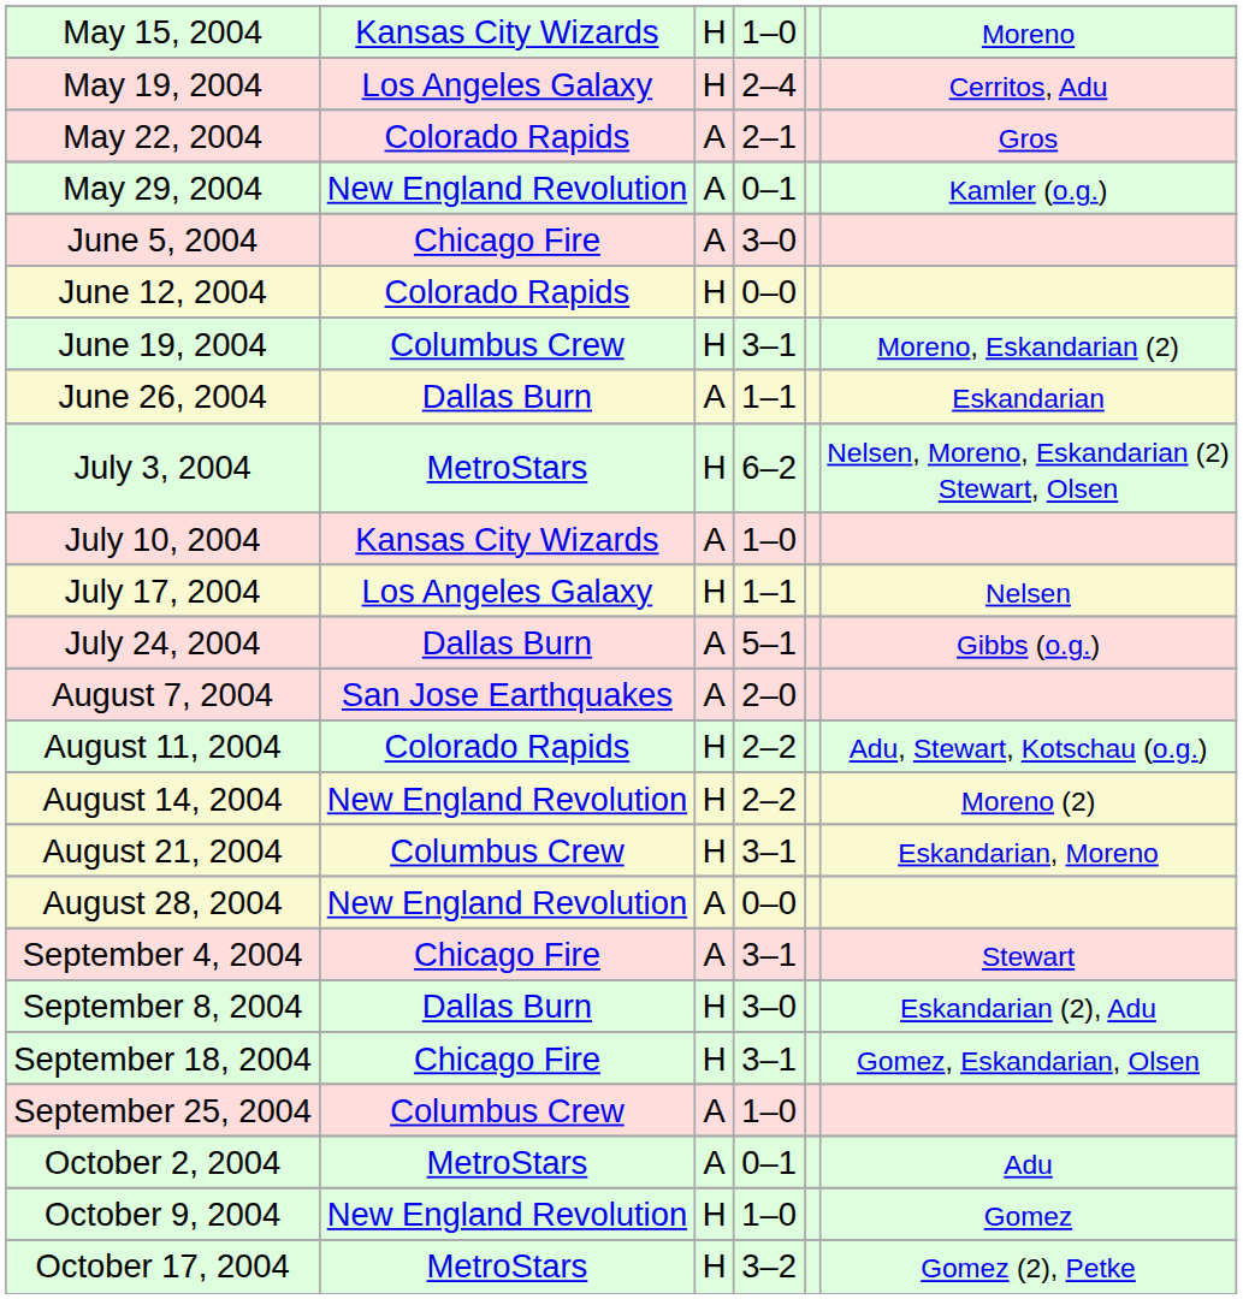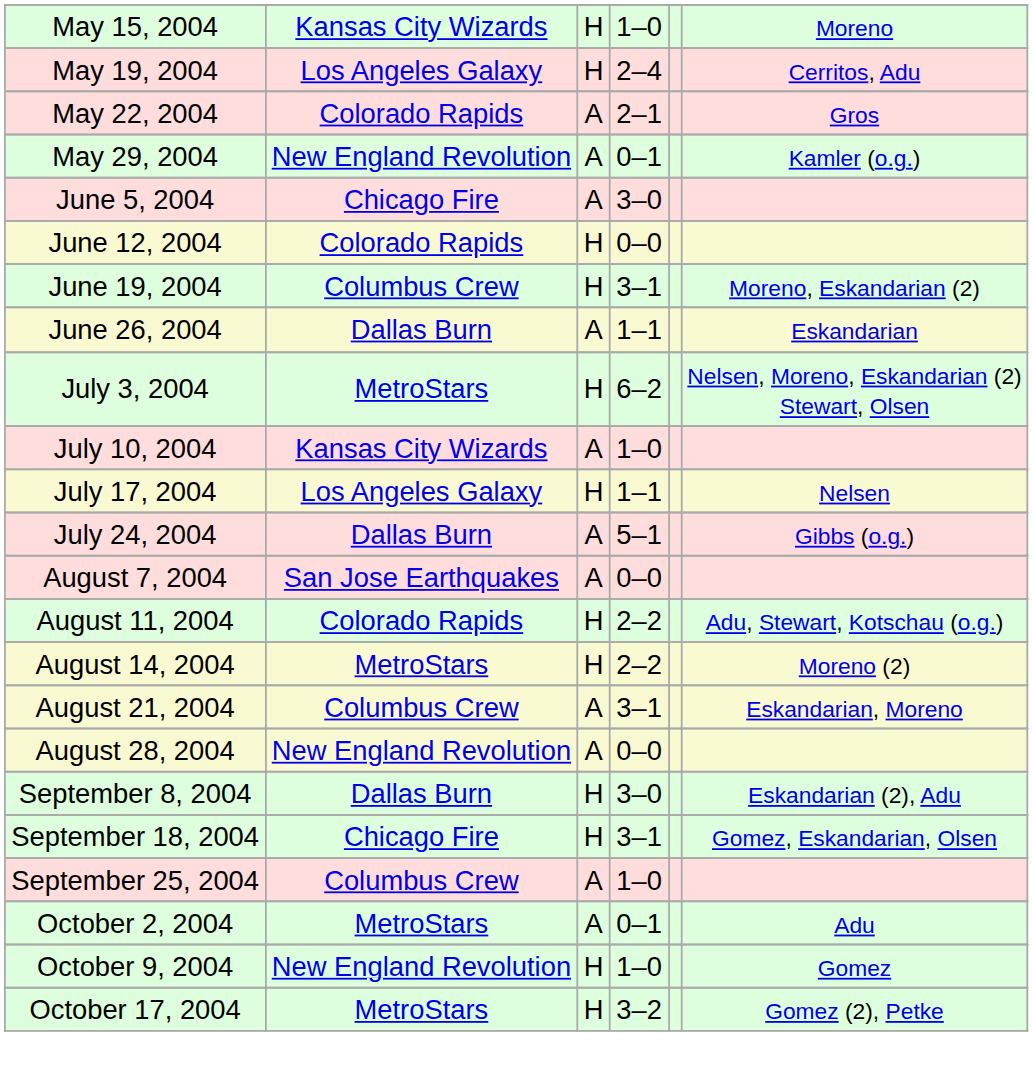August 7, 2004 | column 4: 2–0 -> 0–0
August 14, 2004 | column 2: New England Revolution -> MetroStars
August 21, 2004 | column 3: H -> A
- row: September 4, 2004 | Chicago Fire | A | 3–1 | Stewart
